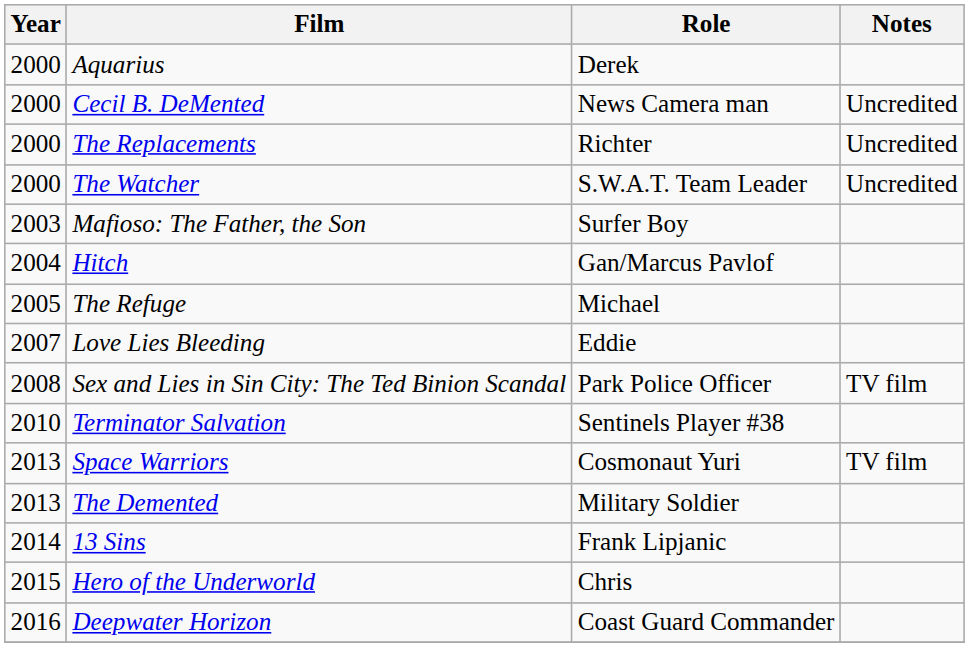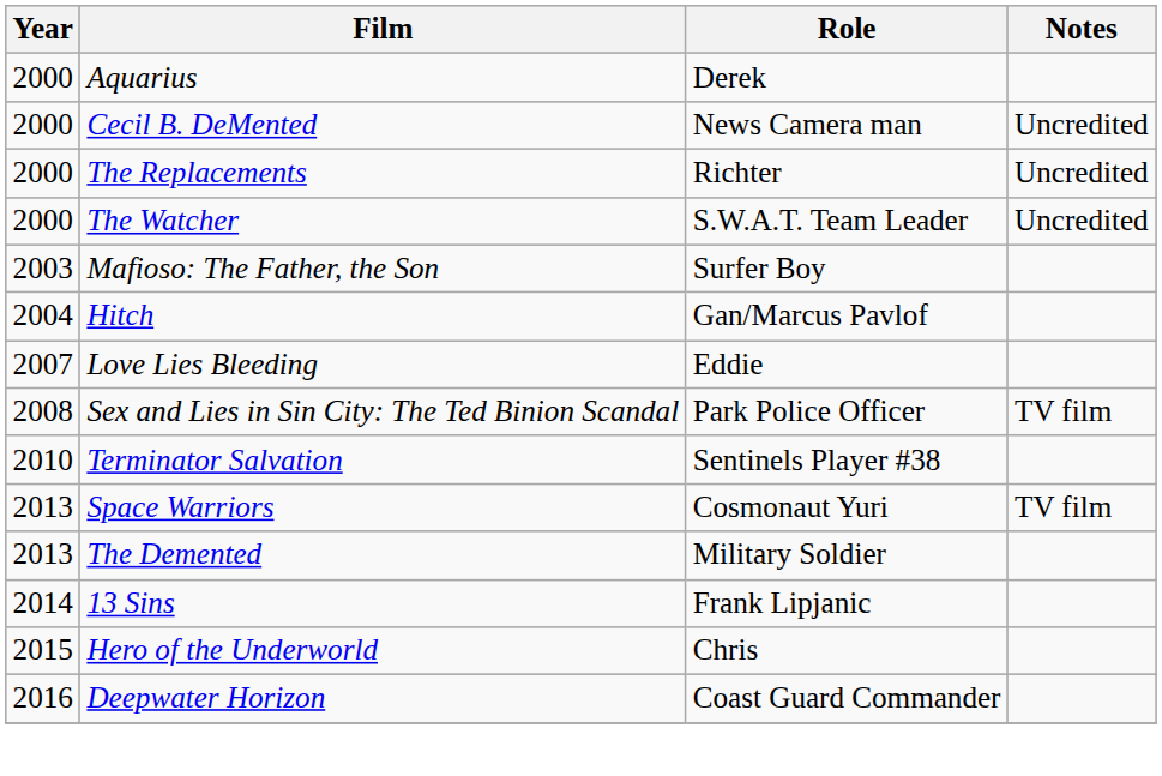- row: 2005 | The Refuge | Michael
